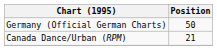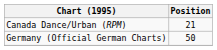rows swapped: Canada Dance/Urban (RPM) <-> Germany (Official German Charts)
